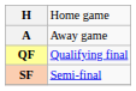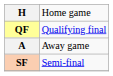rows swapped: A <-> QF
